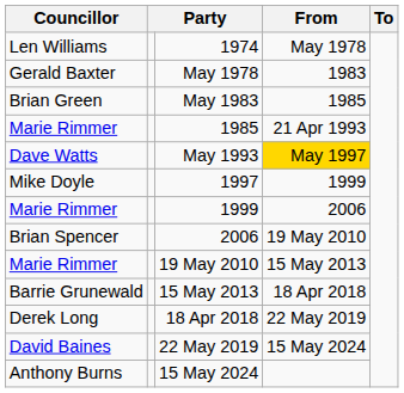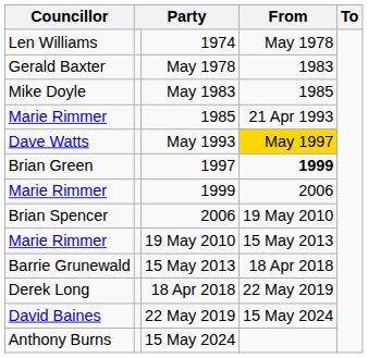May 1983 | Councillor: Brian Green -> Mike Doyle
1997 | Councillor: Mike Doyle -> Brian Green
1997 | From: normal -> bold
